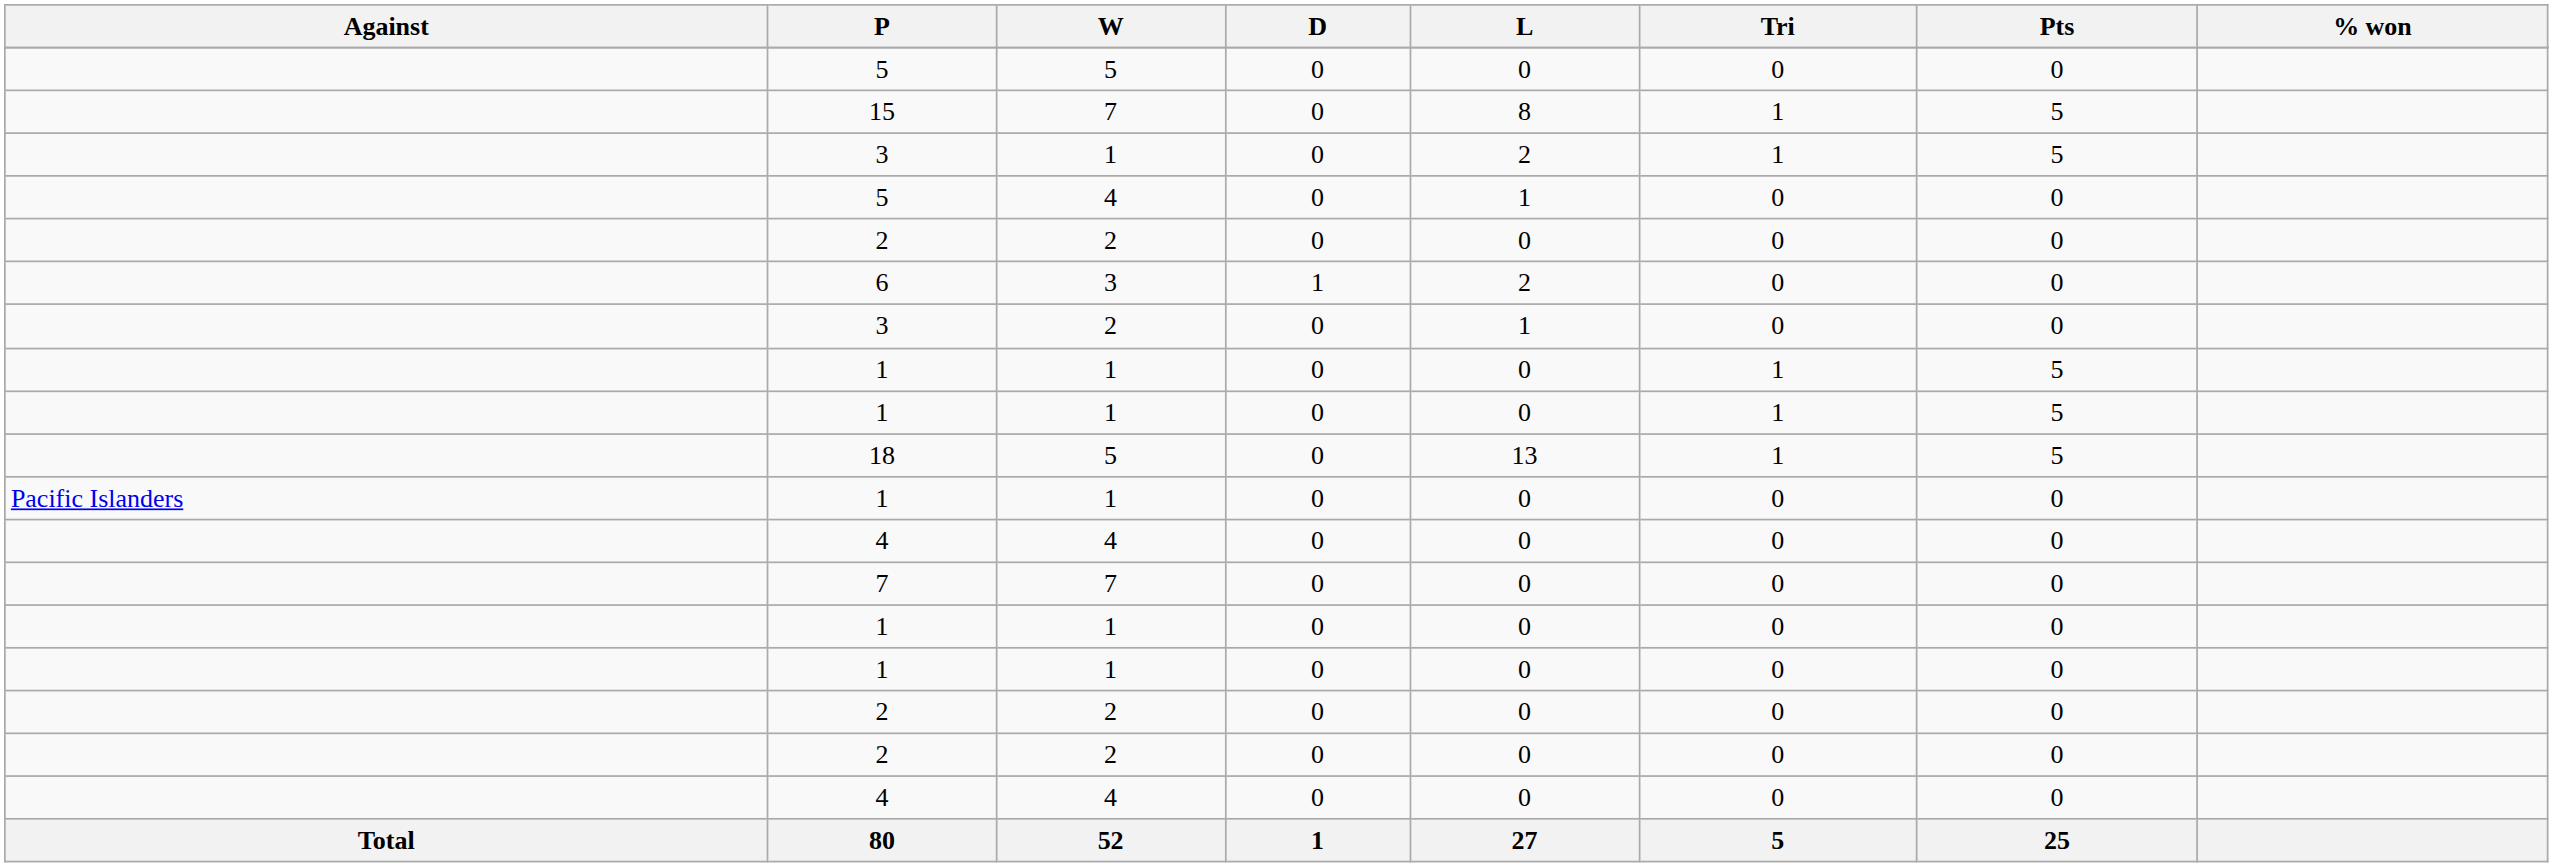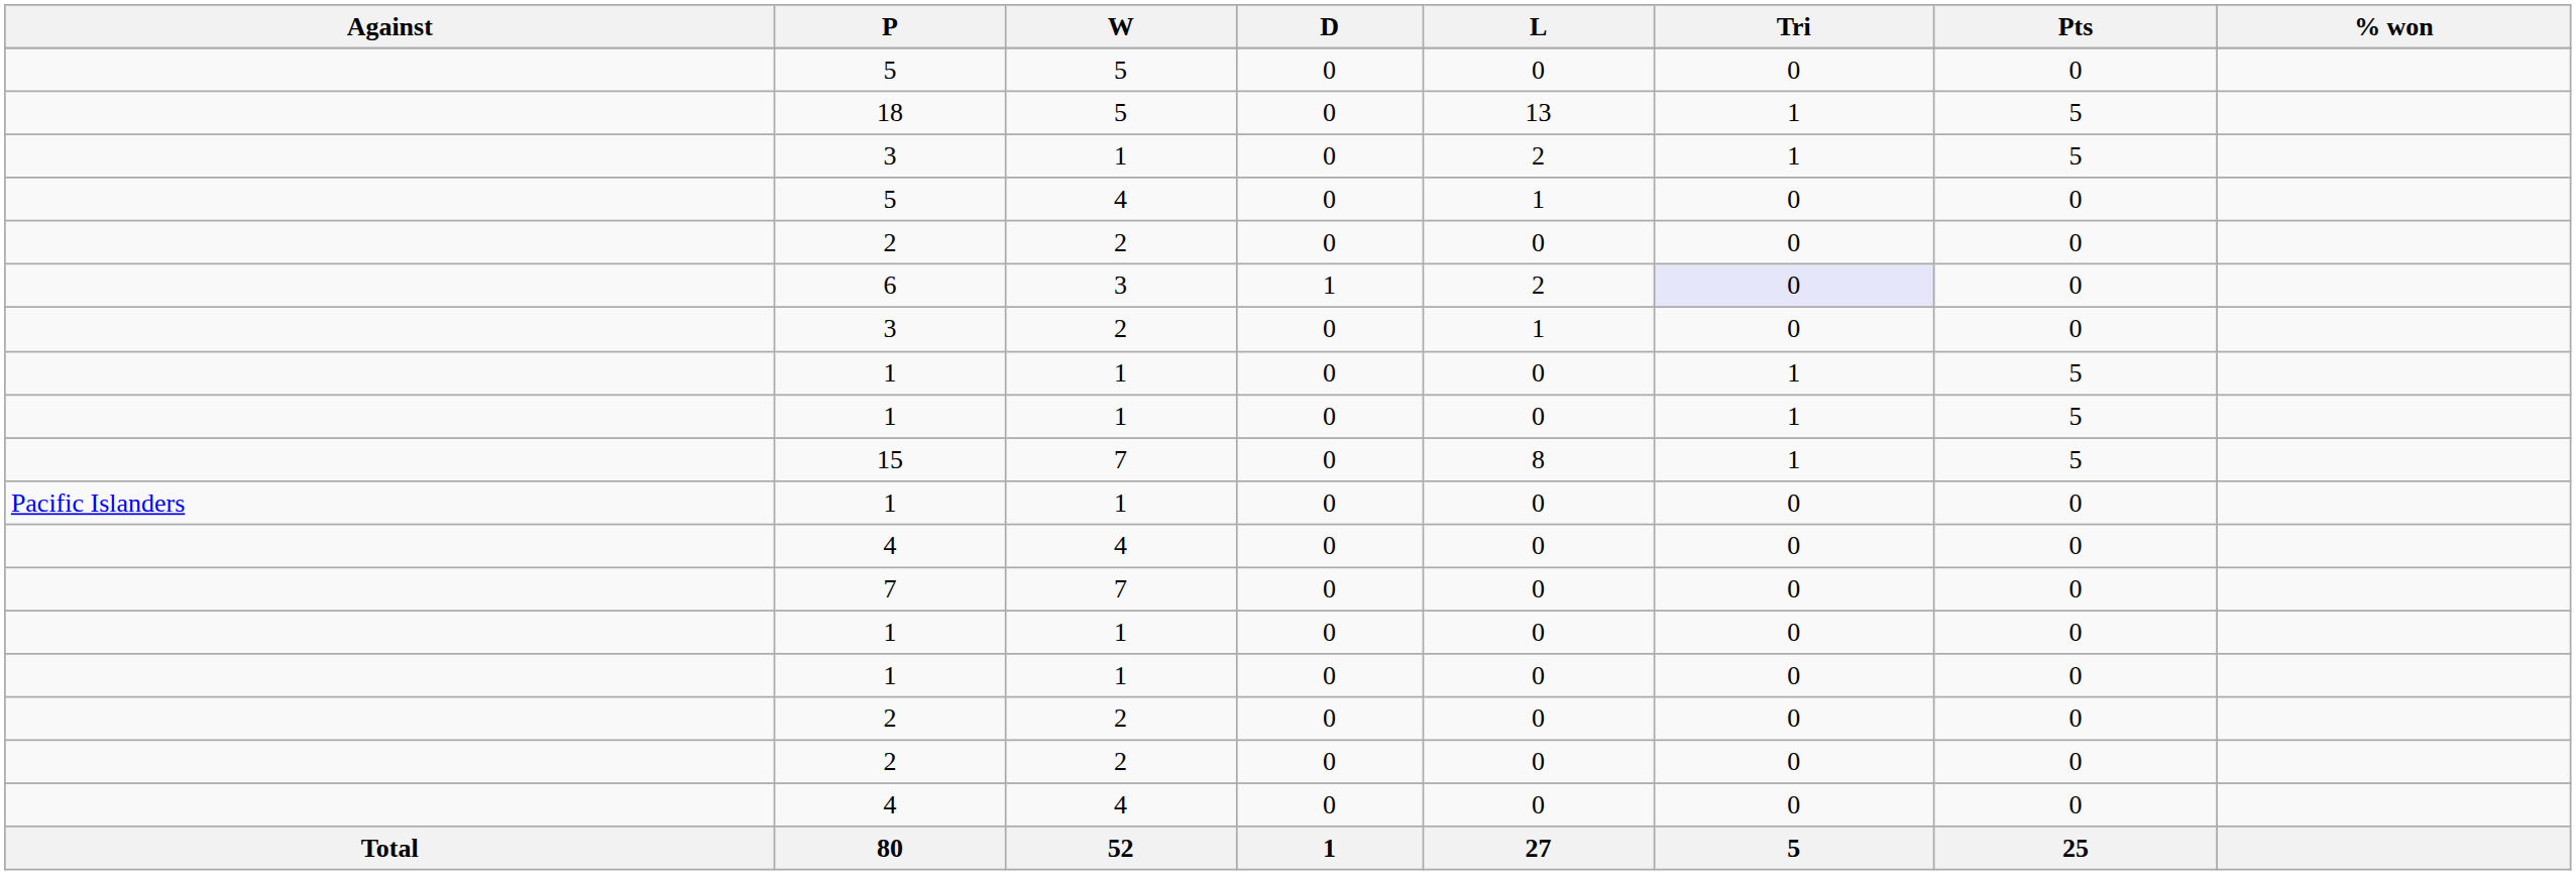rows swapped: 15 <-> 18
6 | Tri: no background -> lavender background
